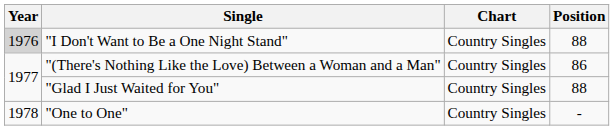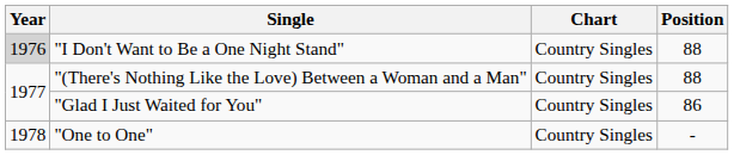"(There's Nothing Like the Love) Between a Woman and a Man" | Position: 86 -> 88
"Glad I Just Waited for You" | Position: 88 -> 86
